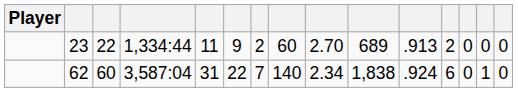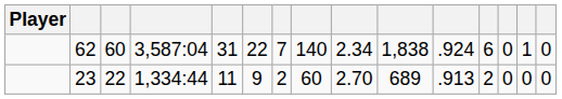rows swapped: 62 <-> 23
